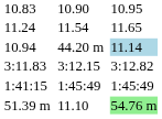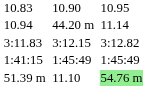- row: 11.24 | 11.54 | 11.65
10.94 | column 7: lightblue background -> no background
